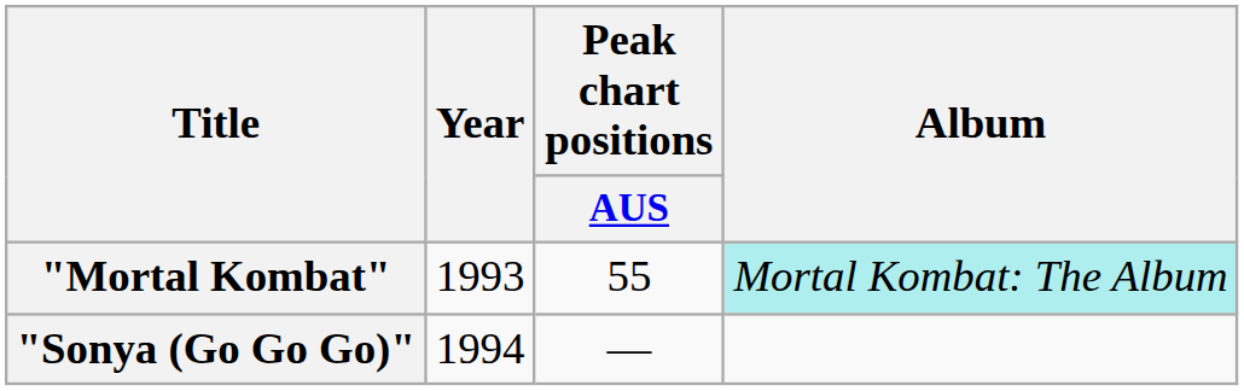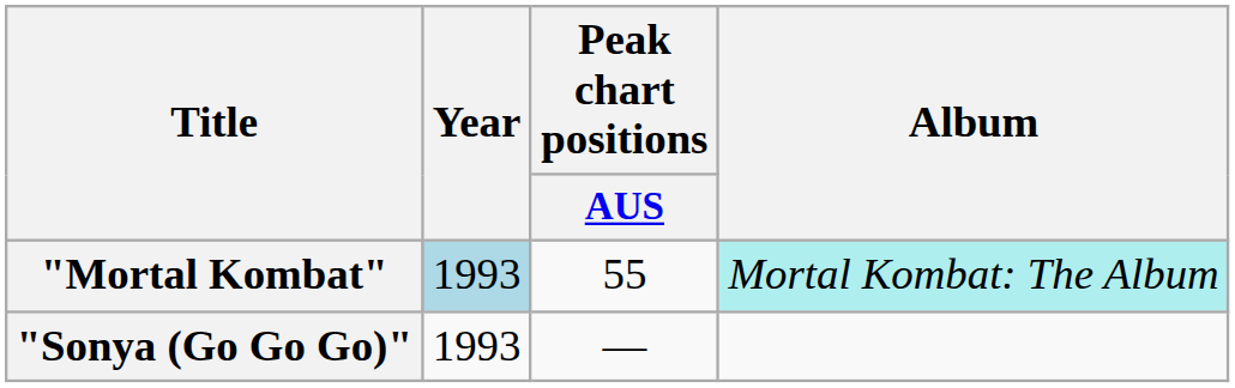"Mortal Kombat" | Year: no background -> lightblue background
"Sonya (Go Go Go)" | Year: 1994 -> 1993
